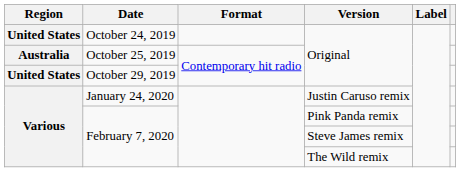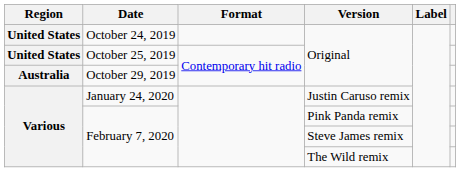October 25, 2019 | Region: Australia -> United States
October 29, 2019 | Region: United States -> Australia
